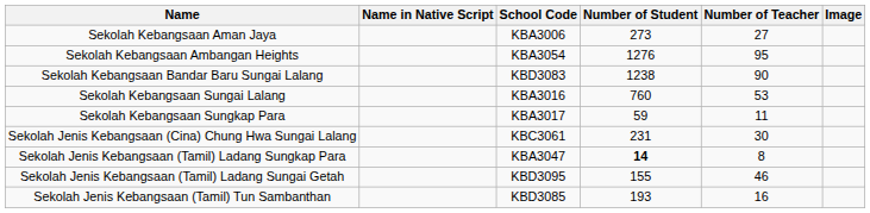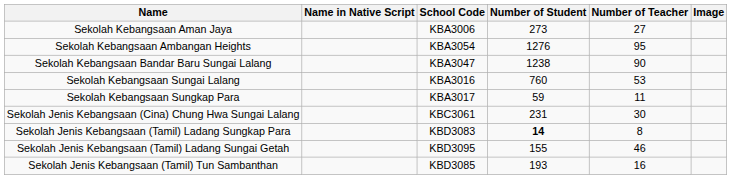Sekolah Kebangsaan Bandar Baru Sungai Lalang | School Code: KBD3083 -> KBA3047
Sekolah Jenis Kebangsaan (Tamil) Ladang Sungkap Para | School Code: KBA3047 -> KBD3083
